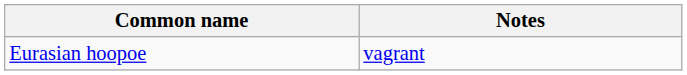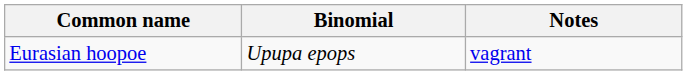+ column: Binomial | Upupa epops
